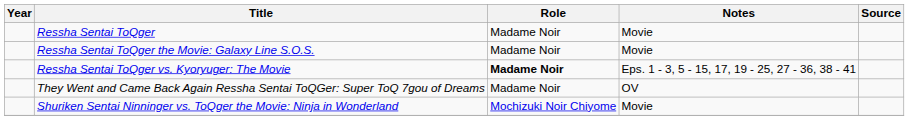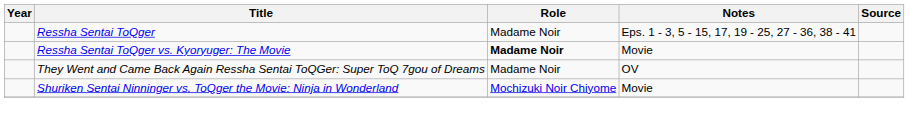Ressha Sentai ToQger | Notes: Movie -> Eps. 1 - 3, 5 - 15, 17, 19 - 25, 27 - 36, 38 - 41
- row: Ressha Sentai ToQger the Movie: Galaxy Line S.O.S. | Madame Noir | Movie
Ressha Sentai ToQger vs. Kyoryuger: The Movie | Notes: Eps. 1 - 3, 5 - 15, 17, 19 - 25, 27 - 36, 38 - 41 -> Movie
